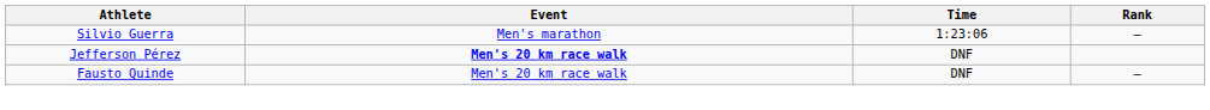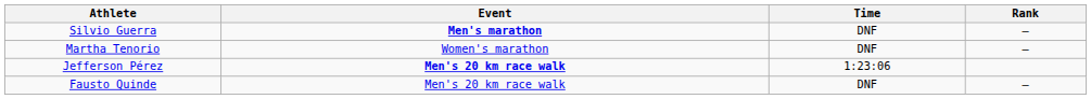Silvio Guerra | Event: normal -> bold
Silvio Guerra | Time: 1:23:06 -> DNF
+ row: Martha Tenorio | Women's marathon | DNF | —
Jefferson Pérez | Time: DNF -> 1:23:06
